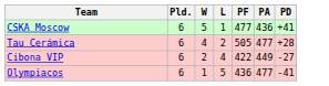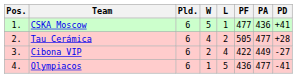+ column: Pos. | 1. | 2. | 3. | 4.
